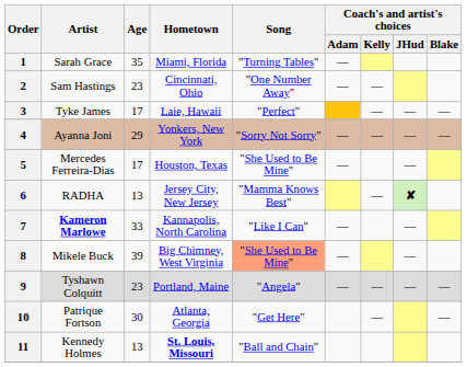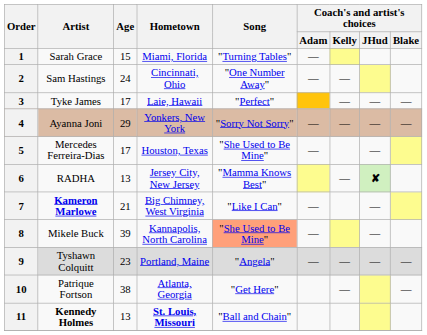1 | Age: 35 -> 15
2 | Age: 23 -> 24
7 | Age: 33 -> 21
7 | Hometown: Kannapolis, North Carolina -> Big Chimney, West Virginia
8 | Hometown: Big Chimney, West Virginia -> Kannapolis, North Carolina
10 | Age: 30 -> 38
11 | Artist: normal -> bold
